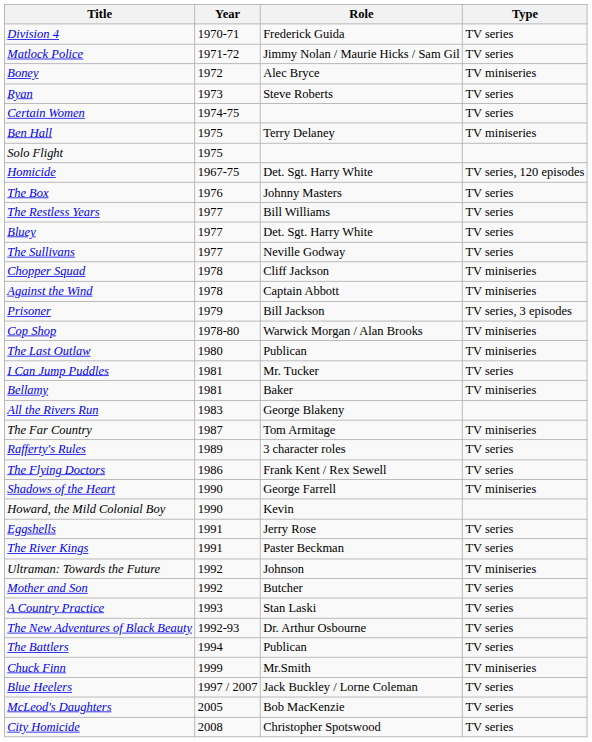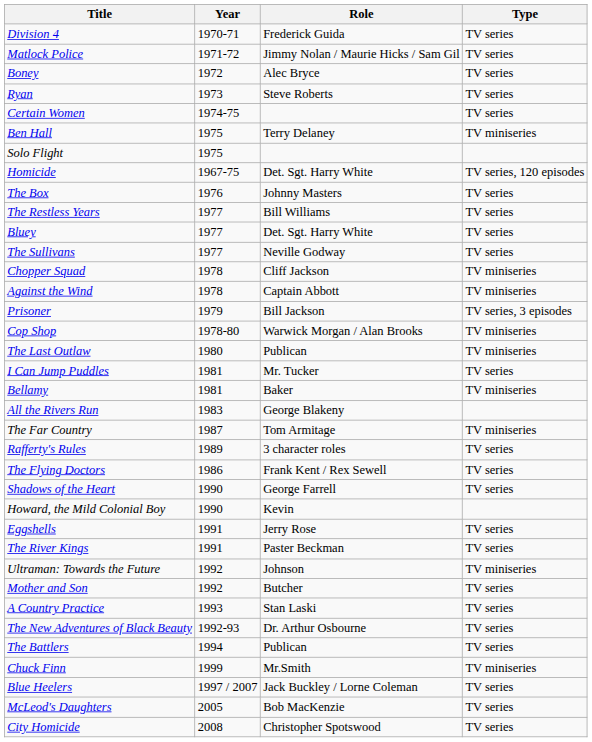Boney | Type: TV miniseries -> TV series
Shadows of the Heart | Type: TV miniseries -> TV series
